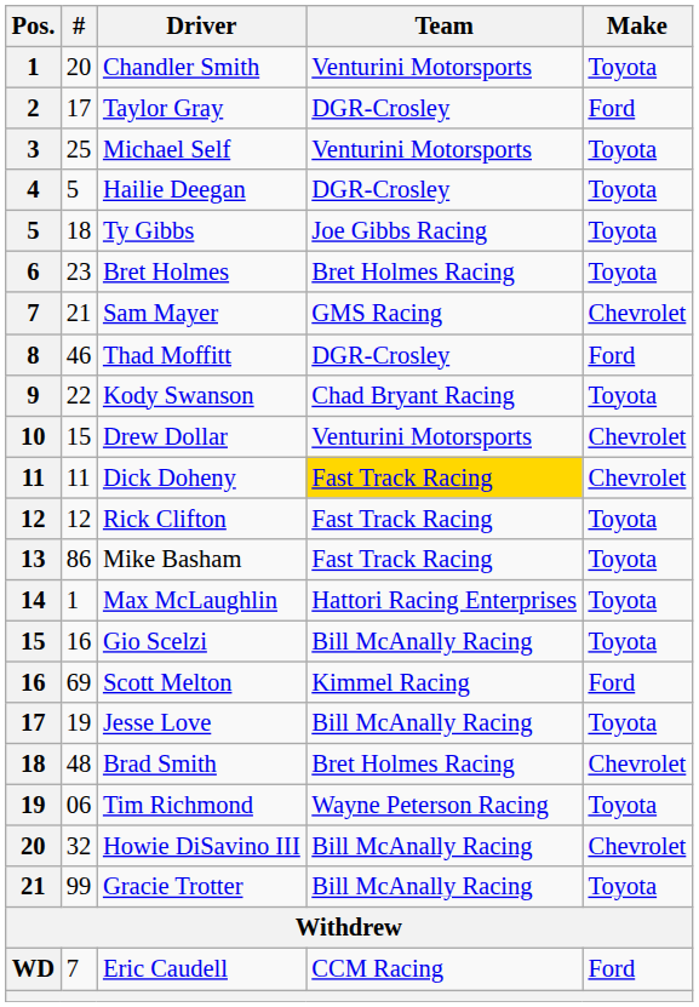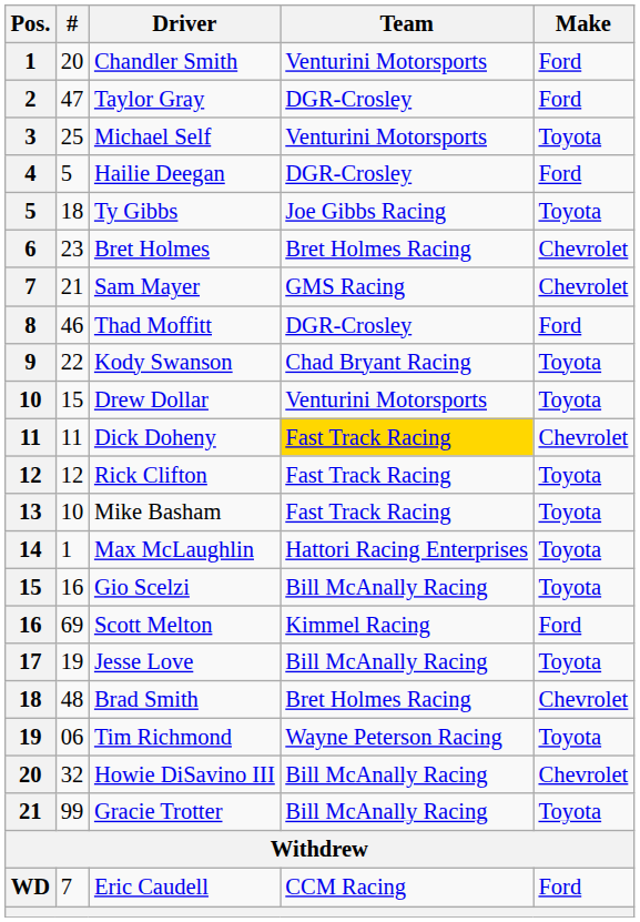Chandler Smith | Make: Toyota -> Ford
Taylor Gray | #: 17 -> 47
Hailie Deegan | Make: Toyota -> Ford
Bret Holmes | Make: Toyota -> Chevrolet
Drew Dollar | Make: Chevrolet -> Toyota
Mike Basham | #: 86 -> 10
